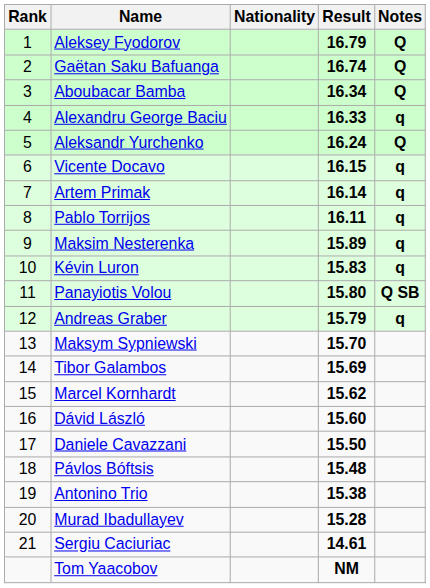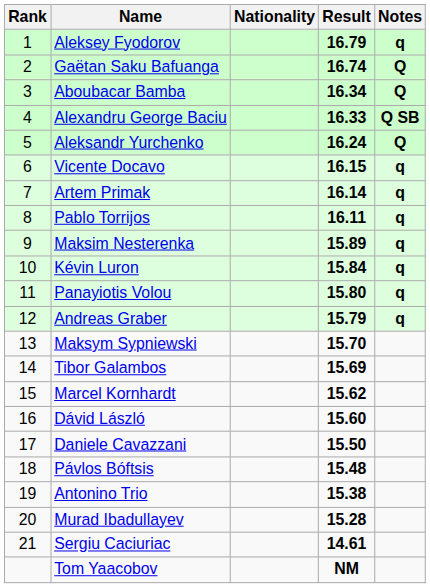Aleksey Fyodorov | Notes: Q -> q
Alexandru George Baciu | Notes: q -> Q SB
Kévin Luron | Result: 15.83 -> 15.84
Panayiotis Volou | Notes: Q SB -> q
